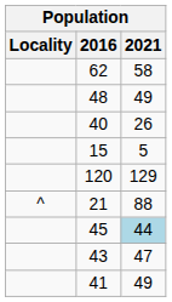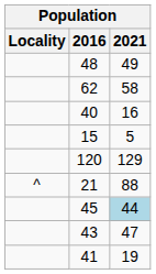rows swapped: 62 <-> 48
40 | 2021: 26 -> 16
41 | 2021: 49 -> 19
